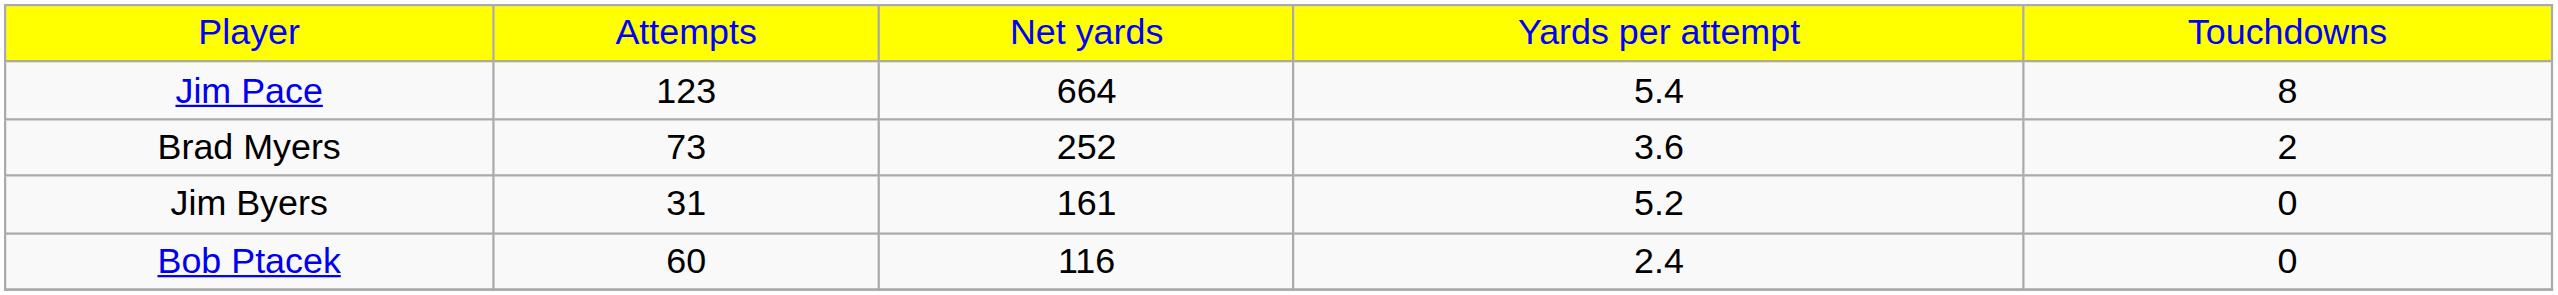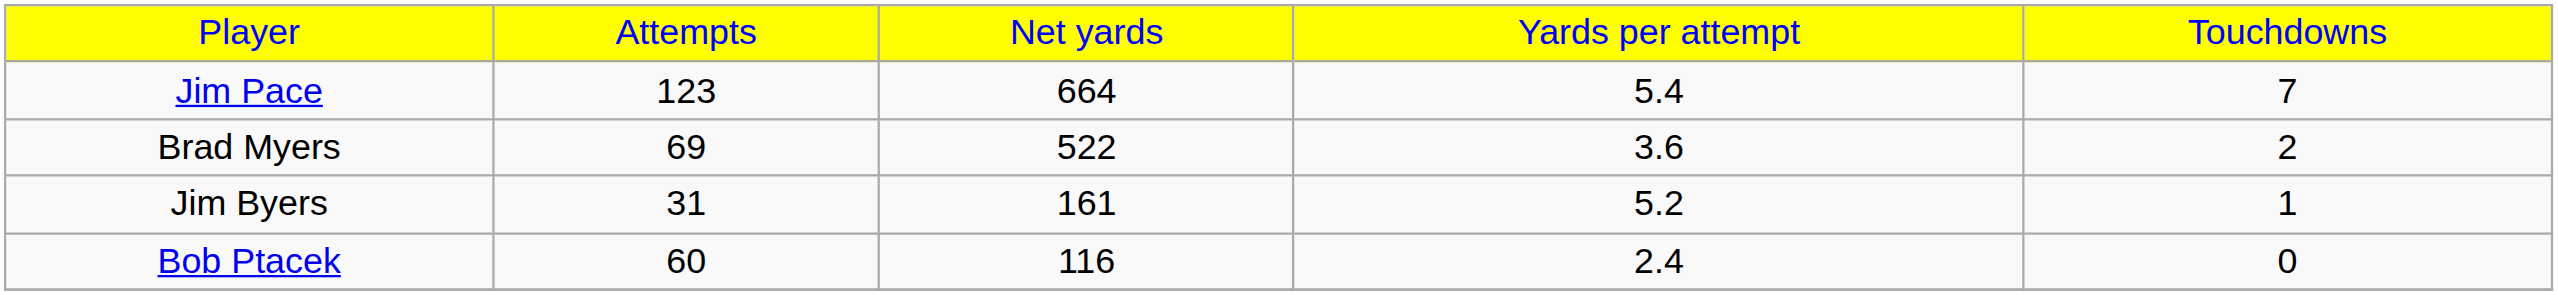Jim Pace | column 5: 8 -> 7
Brad Myers | column 2: 73 -> 69
Brad Myers | column 3: 252 -> 522
Jim Byers | column 5: 0 -> 1
